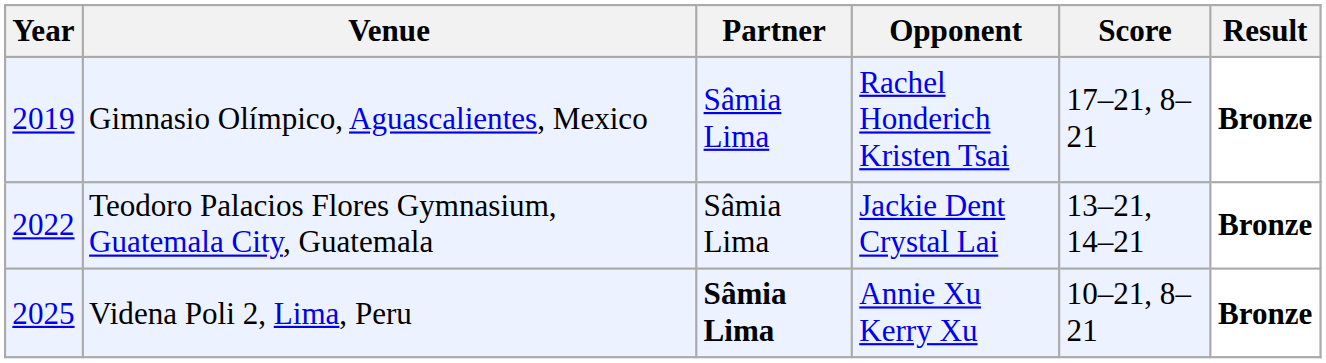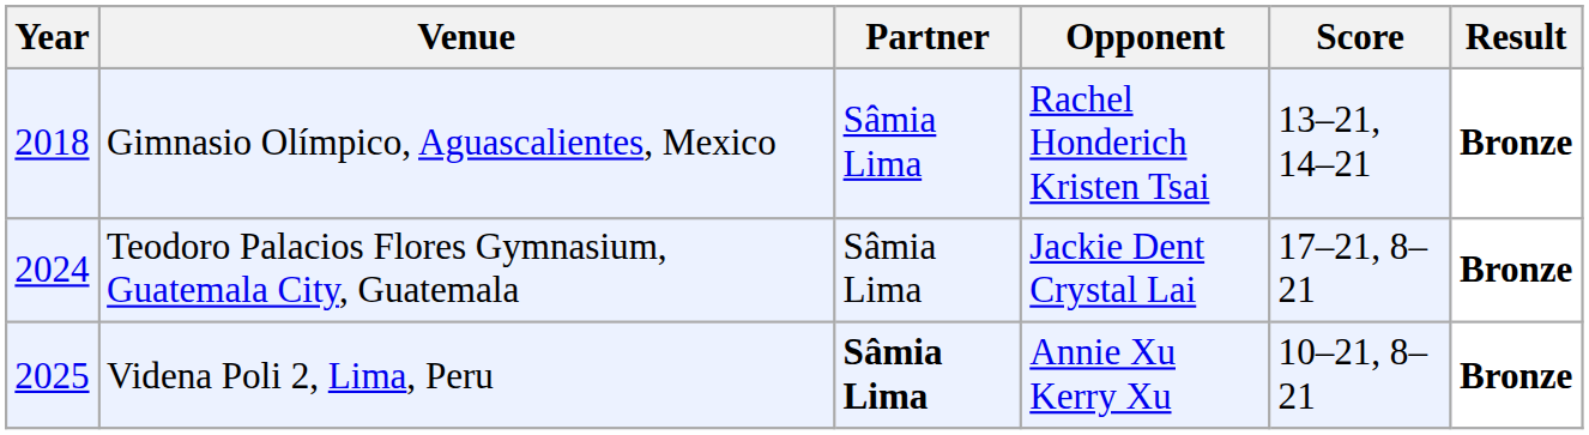Gimnasio Olímpico, Aguascalientes, Mexico | Year: 2019 -> 2018
Gimnasio Olímpico, Aguascalientes, Mexico | Score: 17–21, 8–21 -> 13–21, 14–21
Teodoro Palacios Flores Gymnasium, Guatemala City, Guatemala | Year: 2022 -> 2024
Teodoro Palacios Flores Gymnasium, Guatemala City, Guatemala | Score: 13–21, 14–21 -> 17–21, 8–21
